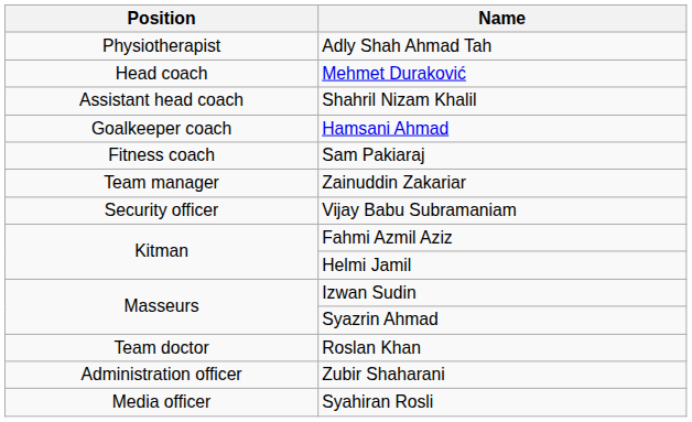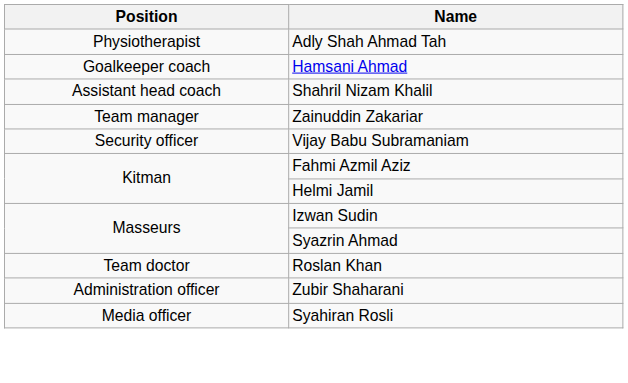- row: Head coach | Mehmet Duraković
rows swapped: Shahril Nizam Khalil <-> Hamsani Ahmad
- row: Fitness coach | Sam Pakiaraj
